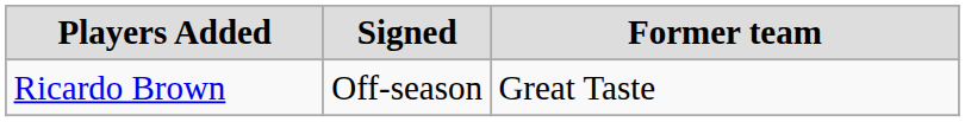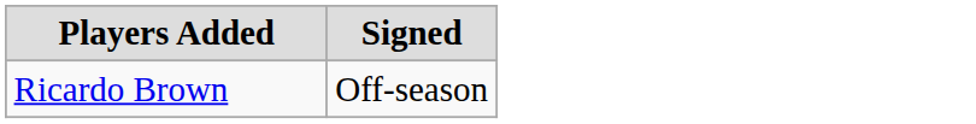- column: Former team | Great Taste
